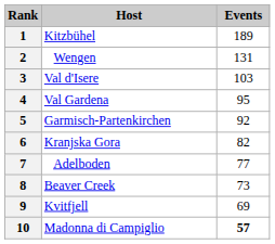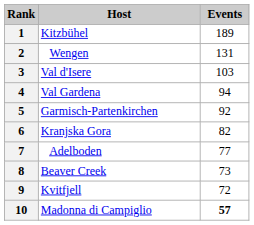4 | Events: 95 -> 94
9 | Events: 69 -> 72
